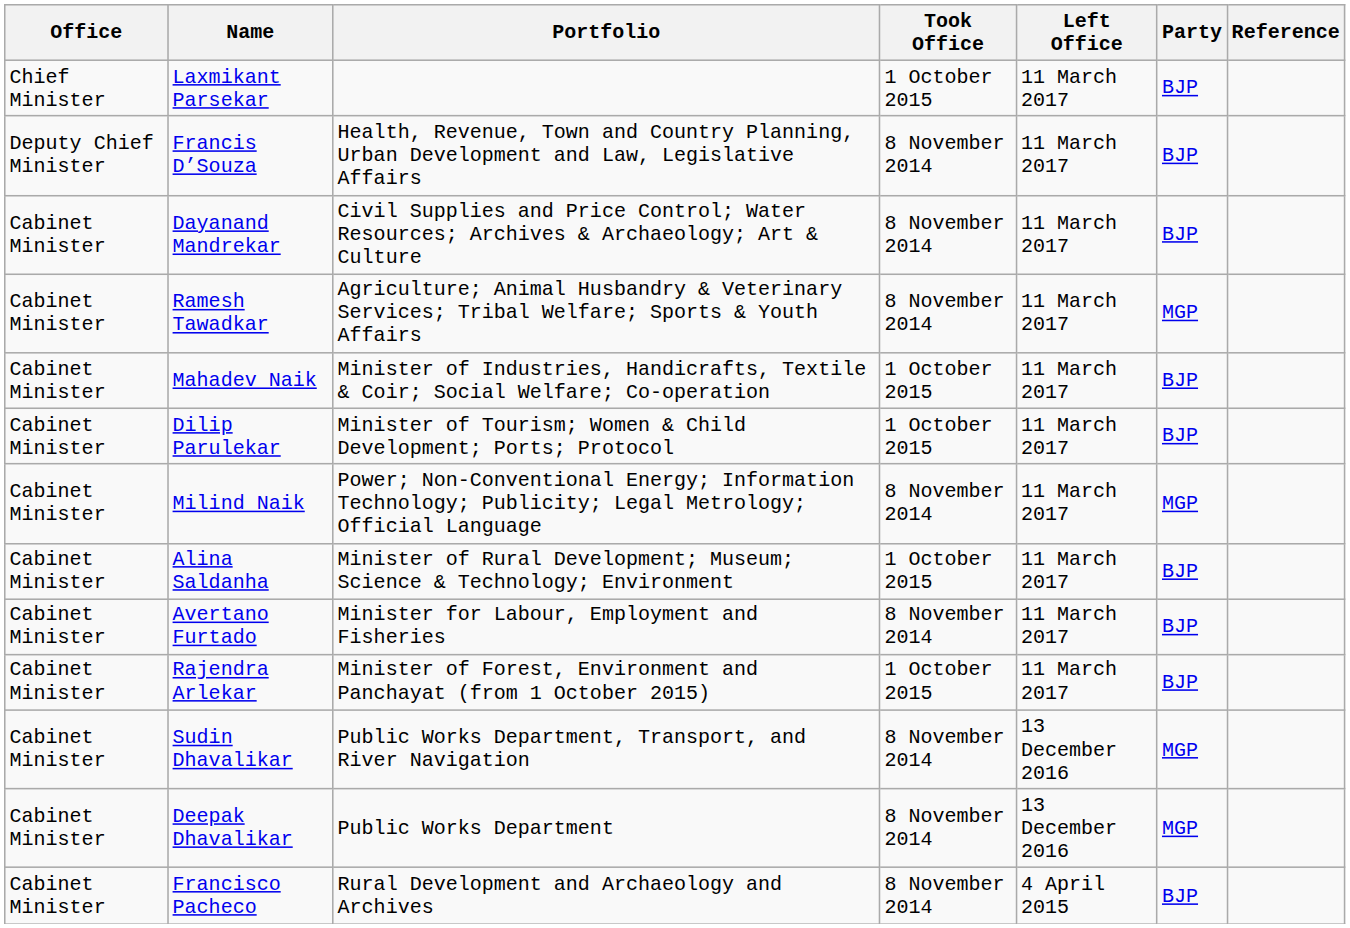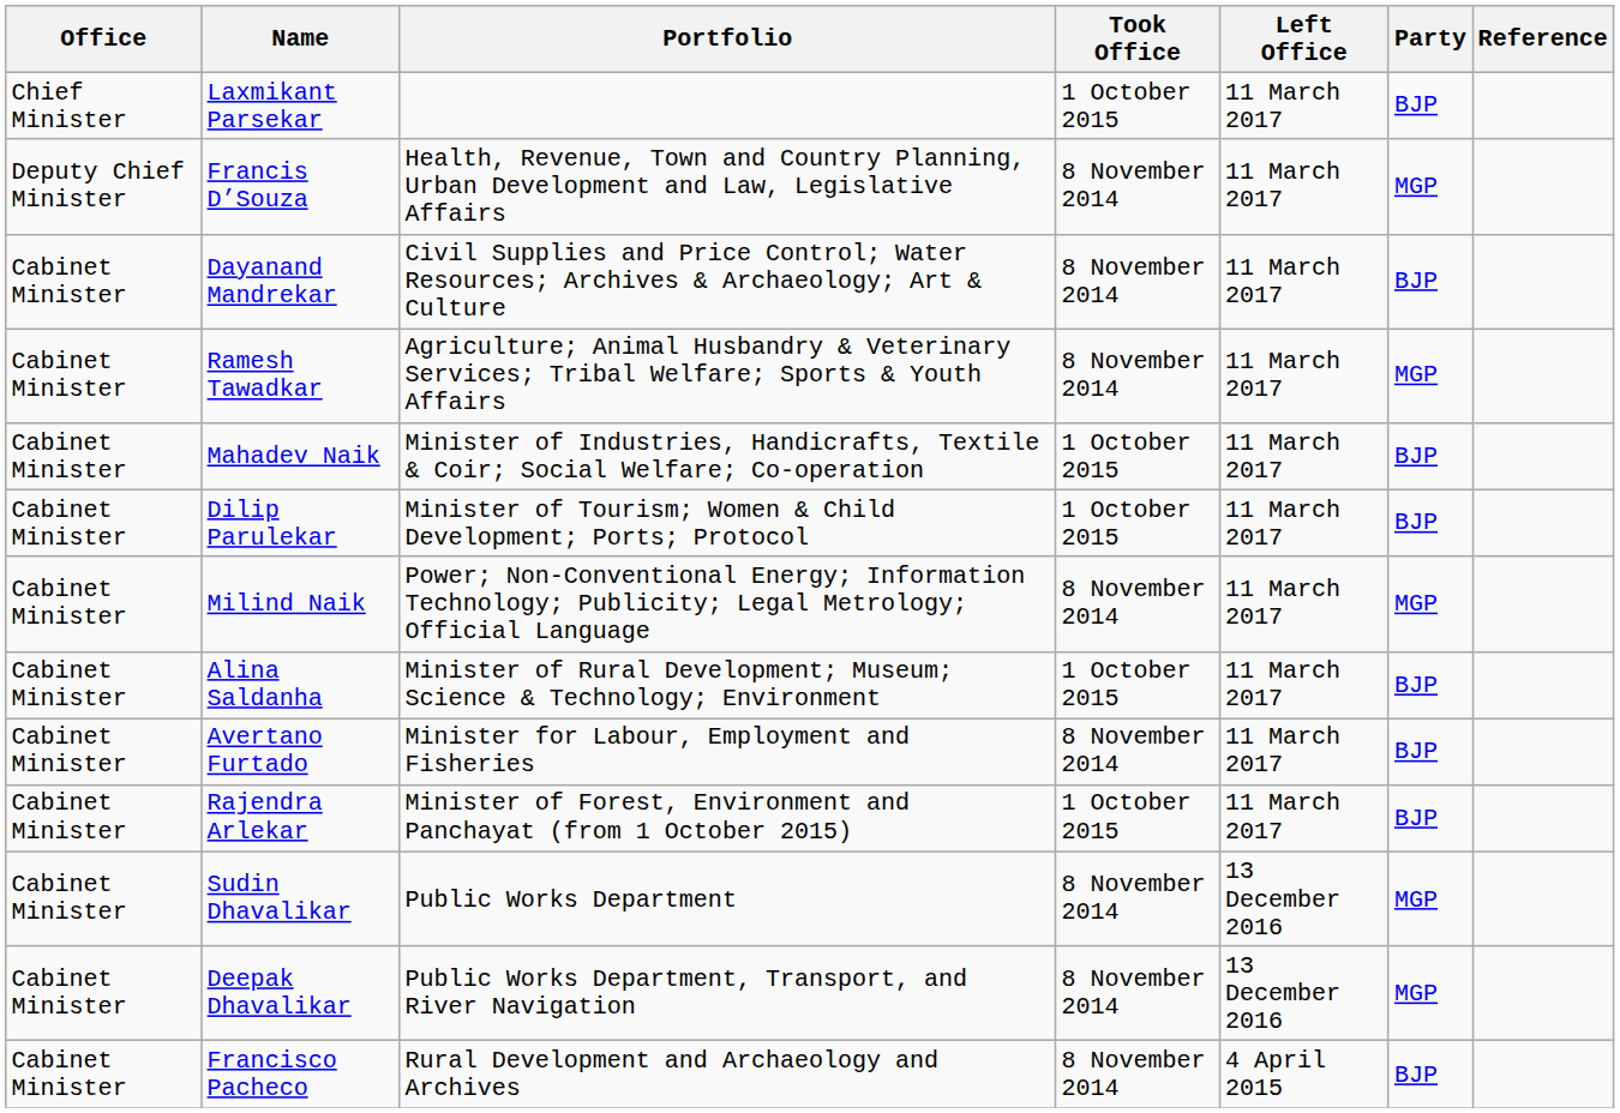Francis D’Souza | Party: BJP -> MGP
Sudin Dhavalikar | Portfolio: Public Works Department, Transport, and River Navigation -> Public Works Department
Deepak Dhavalikar | Portfolio: Public Works Department -> Public Works Department, Transport, and River Navigation
